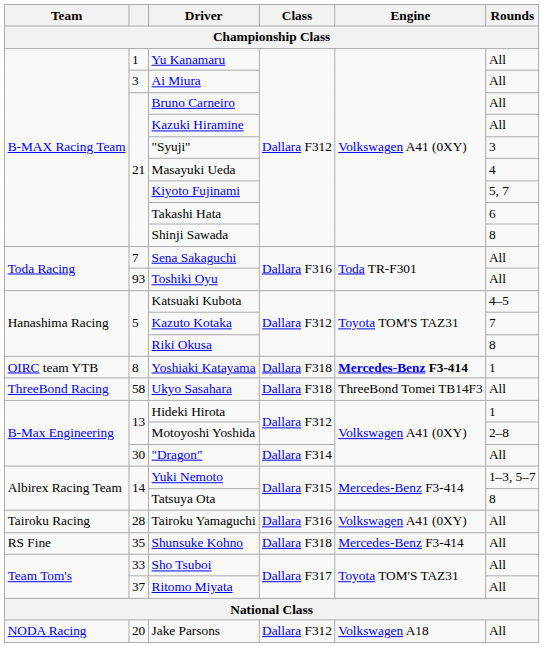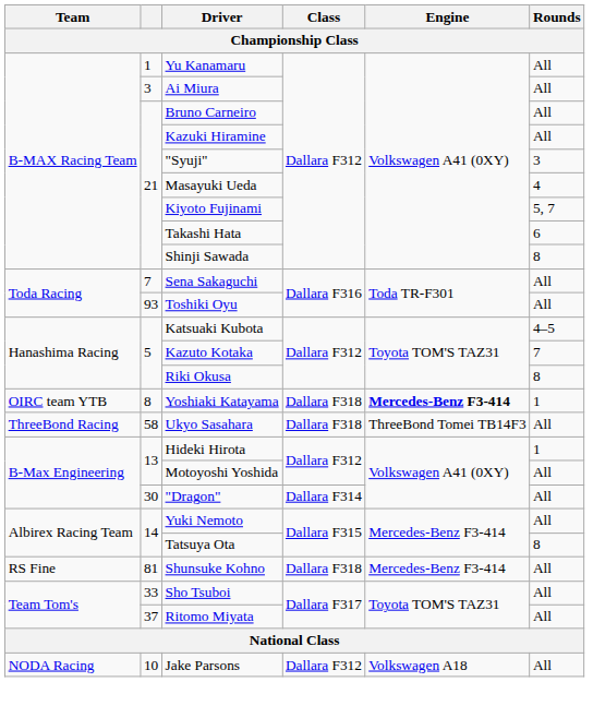Motoyoshi Yoshida | Rounds: 2–8 -> All
Yuki Nemoto | Rounds: 1–3, 5–7 -> All
- row: Tairoku Racing | 28 | Tairoku Yamaguchi | Dallara F316 | Volkswagen A41 (0XY) | All
Shunsuke Kohno | column 2: 35 -> 81
Jake Parsons | column 2: 20 -> 10
